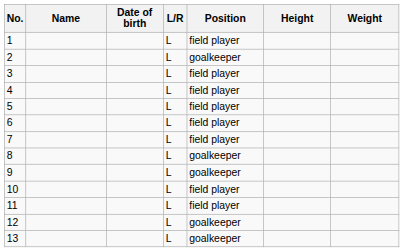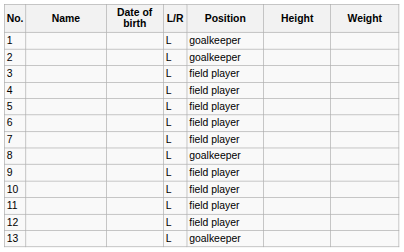1 | Position: field player -> goalkeeper
9 | Position: goalkeeper -> field player
12 | Position: goalkeeper -> field player
